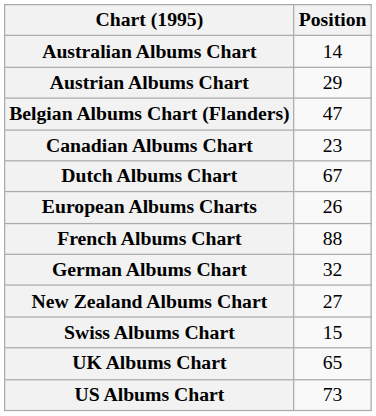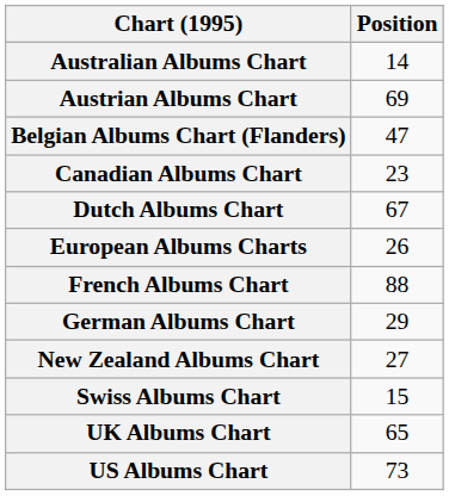Austrian Albums Chart | Position: 29 -> 69
German Albums Chart | Position: 32 -> 29
